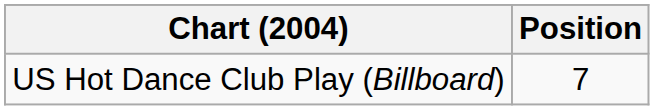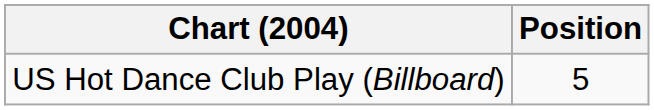US Hot Dance Club Play (Billboard) | Position: 7 -> 5
